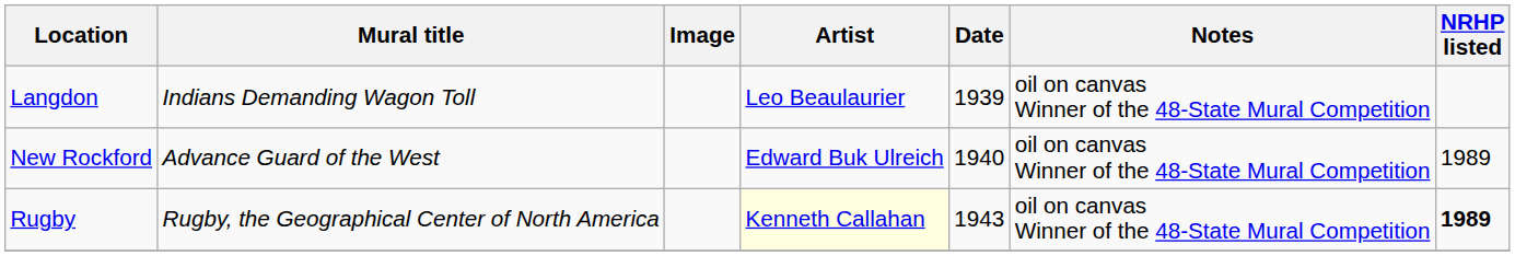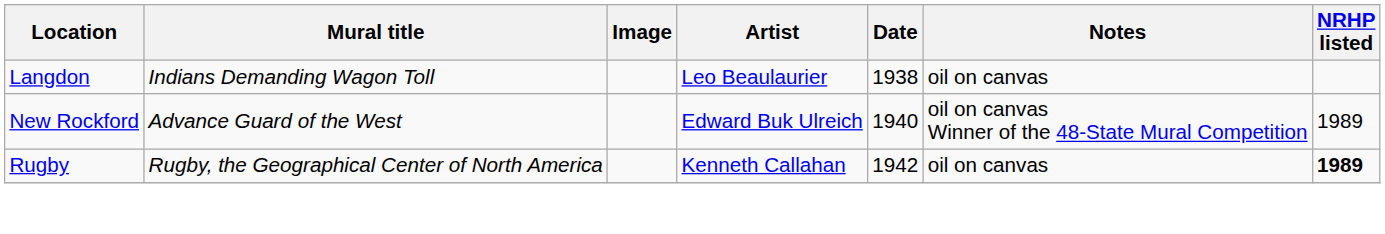Langdon | Date: 1939 -> 1938
Langdon | Notes: oil on canvas Winner of the 48-State Mural Competition -> oil on canvas
Rugby | Artist: lightyellow background -> no background
Rugby | Date: 1943 -> 1942
Rugby | Notes: oil on canvas Winner of the 48-State Mural Competition -> oil on canvas
